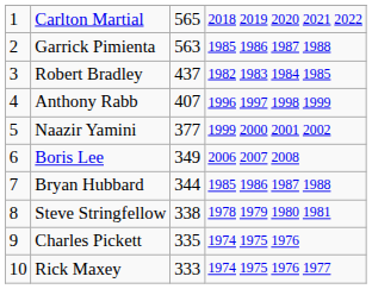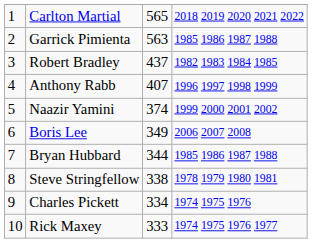Naazir Yamini | column 3: 377 -> 374
Charles Pickett | column 3: 335 -> 334
